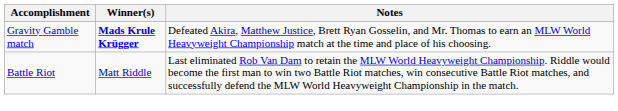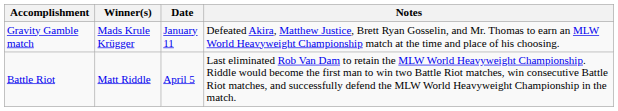+ column: Date | January 11 | April 5
Gravity Gamble match | Winner(s): bold -> normal
